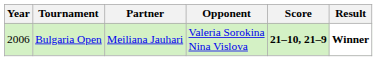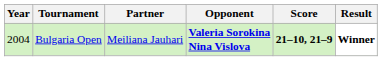Bulgaria Open | Year: 2006 -> 2004
Bulgaria Open | Opponent: normal -> bold
